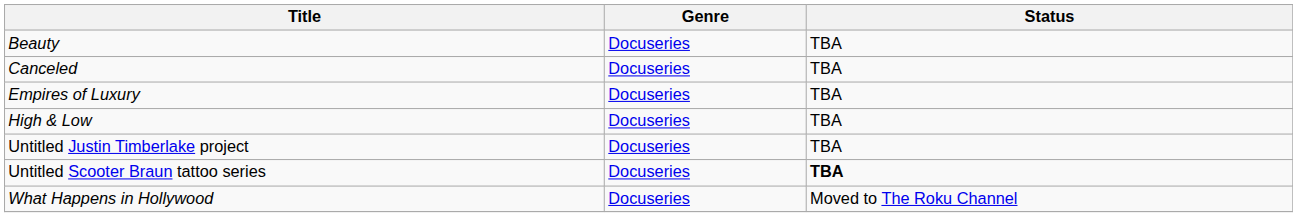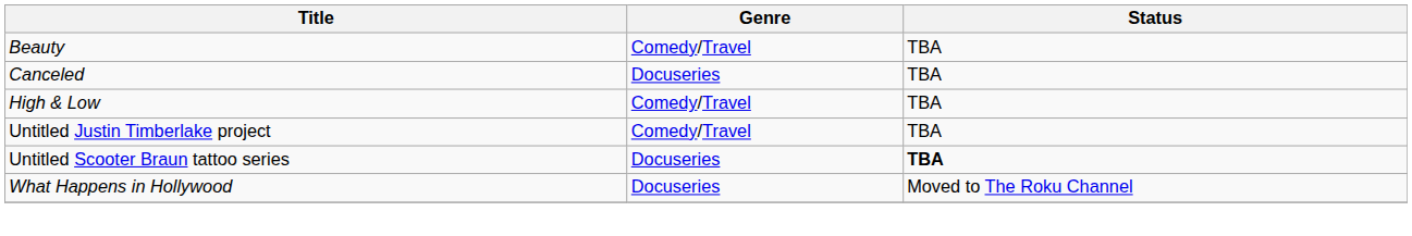Beauty | Genre: Docuseries -> Comedy/Travel
- row: Empires of Luxury | Docuseries | TBA
High & Low | Genre: Docuseries -> Comedy/Travel
Untitled Justin Timberlake project | Genre: Docuseries -> Comedy/Travel
